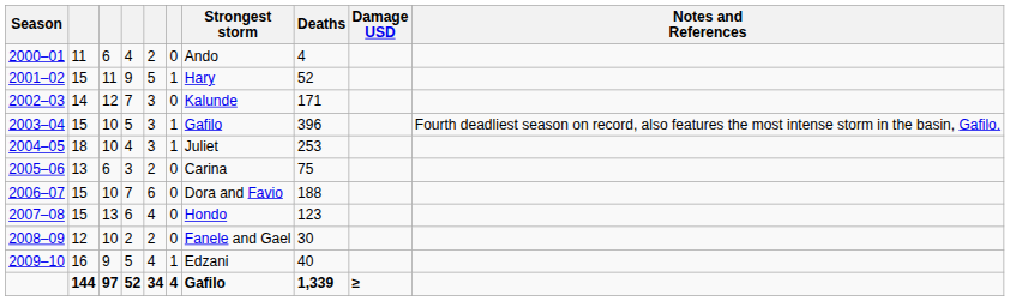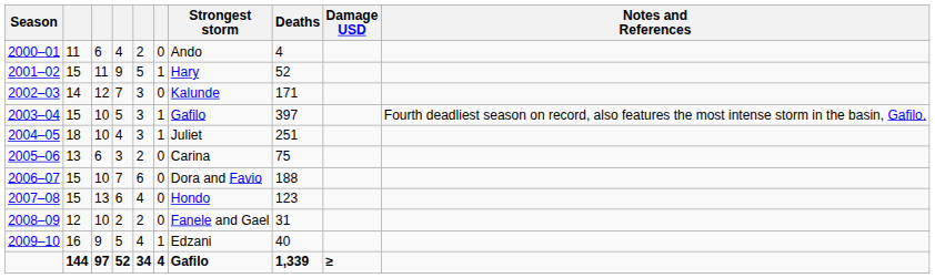2003–04 | Deaths: 396 -> 397
2004–05 | Deaths: 253 -> 251
2008–09 | Deaths: 30 -> 31
